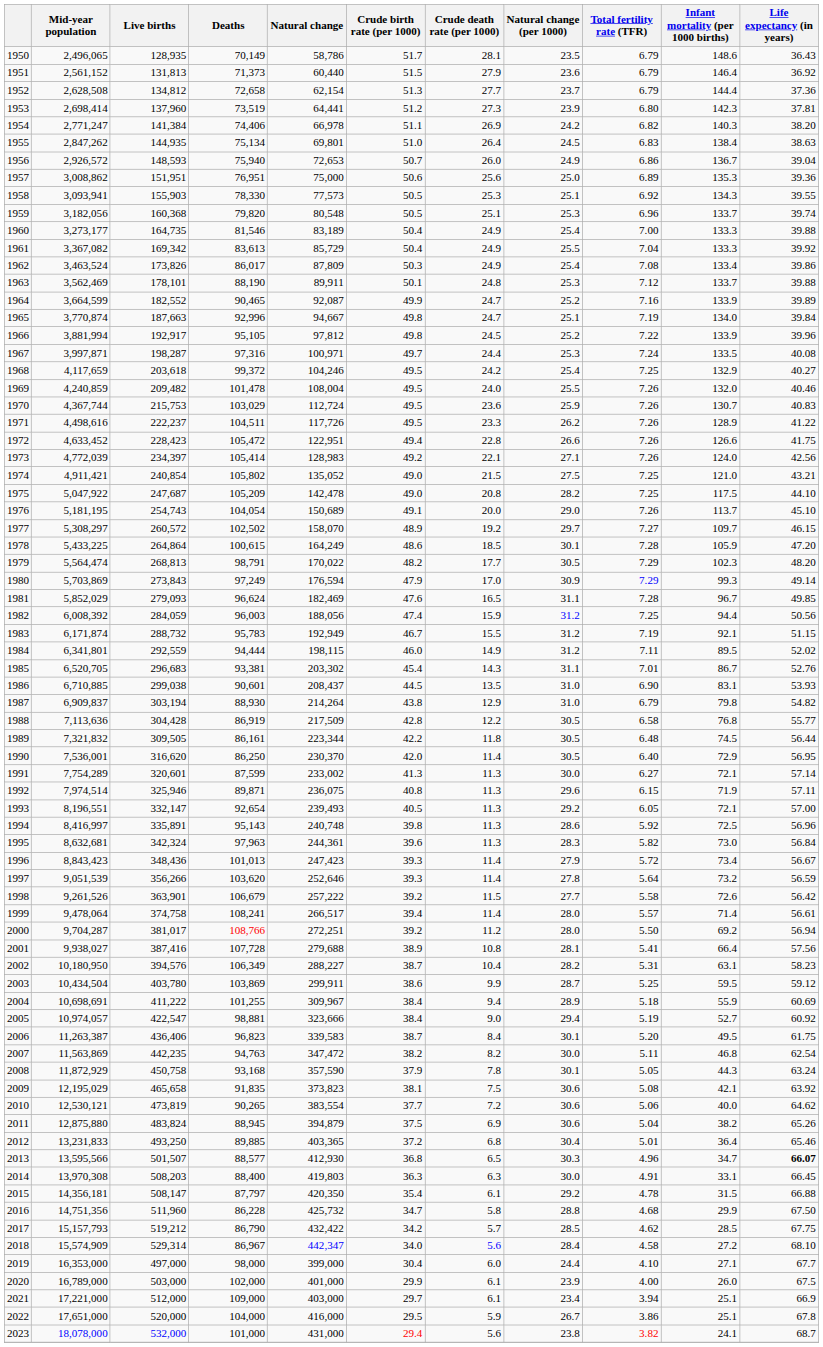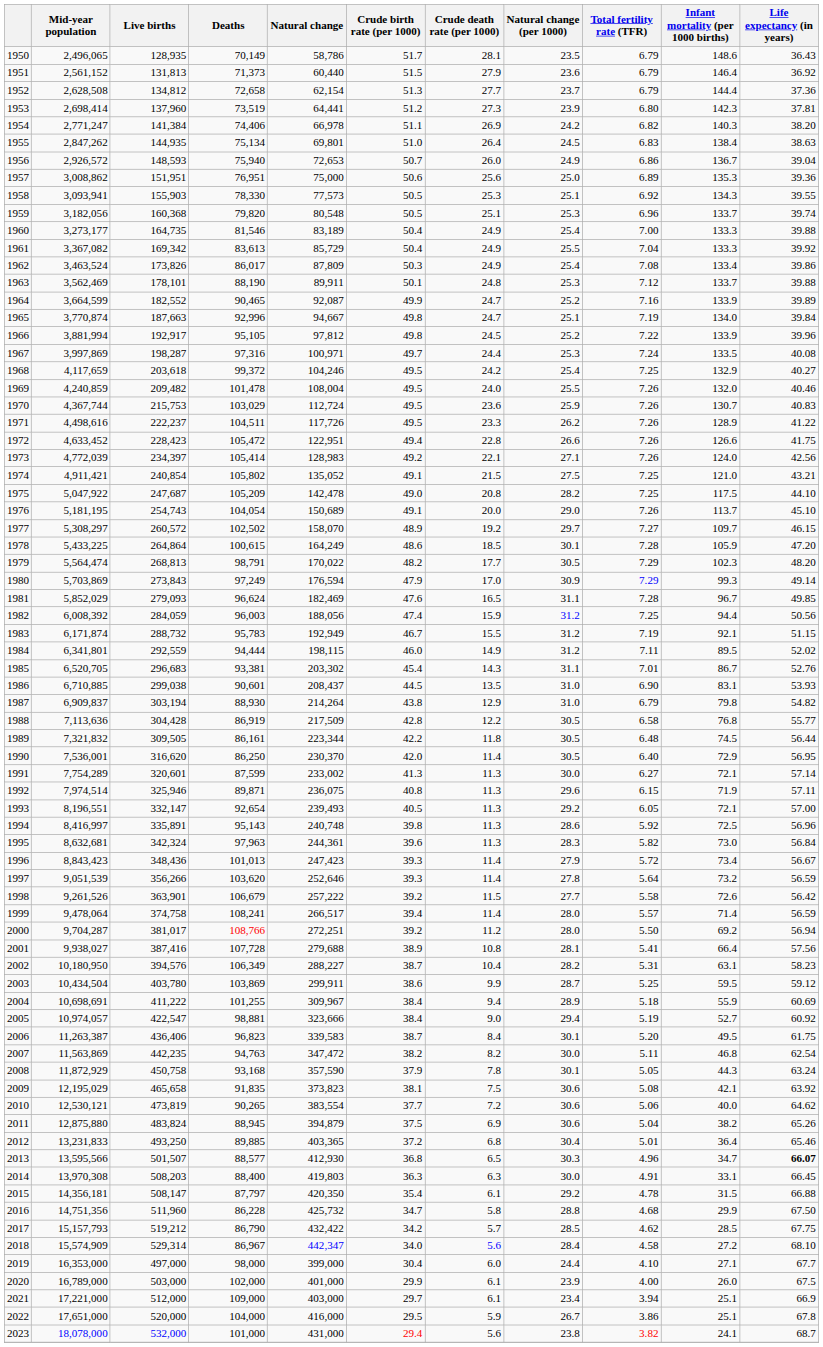1967 | Mid-year population: 3,997,871 -> 3,997,869
1974 | Crude birth rate (per 1000): 49.0 -> 49.1
1999 | Life expectancy (in years): 56.61 -> 56.59
